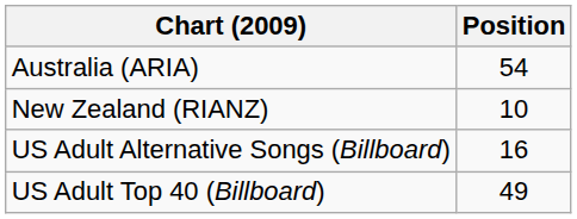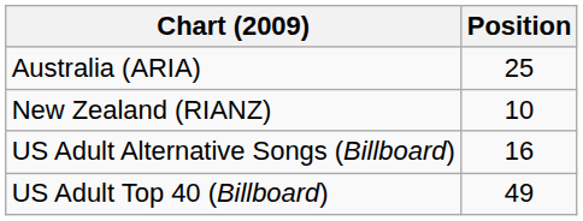Australia (ARIA) | Position: 54 -> 25
